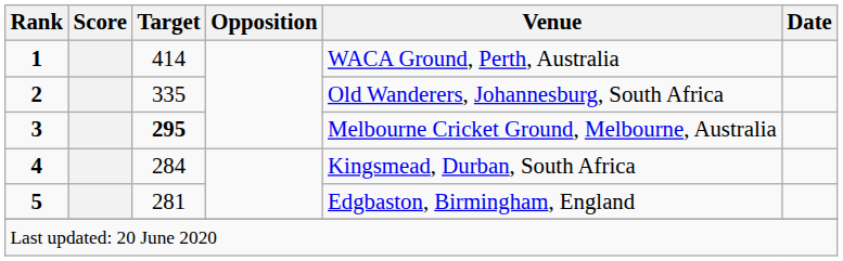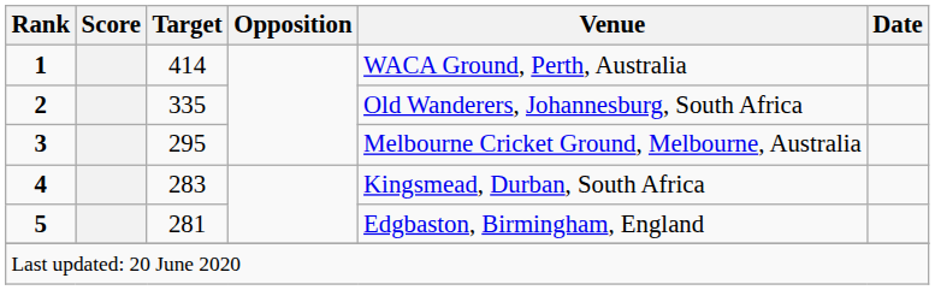3 | Target: bold -> normal
4 | Target: 284 -> 283
